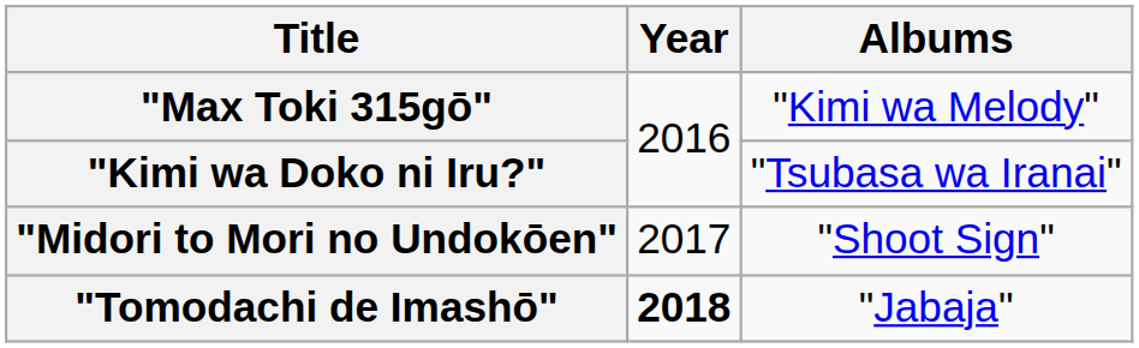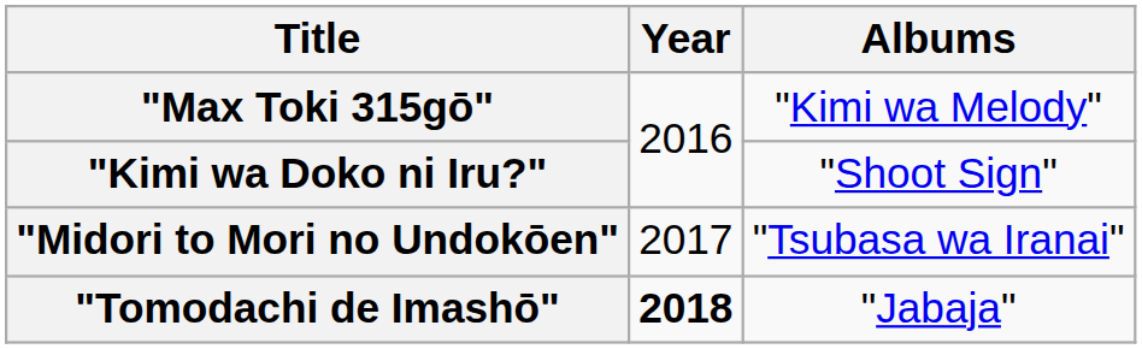"Kimi wa Doko ni Iru?" | Albums: "Tsubasa wa Iranai" -> "Shoot Sign"
"Midori to Mori no Undokōen" | Albums: "Shoot Sign" -> "Tsubasa wa Iranai"
